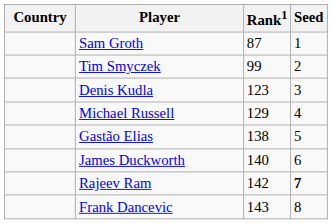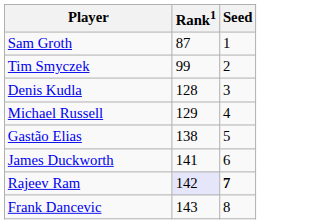- column: Country
Denis Kudla | Rank1: 123 -> 128
James Duckworth | Rank1: 140 -> 141
Rajeev Ram | Rank1: no background -> lavender background
